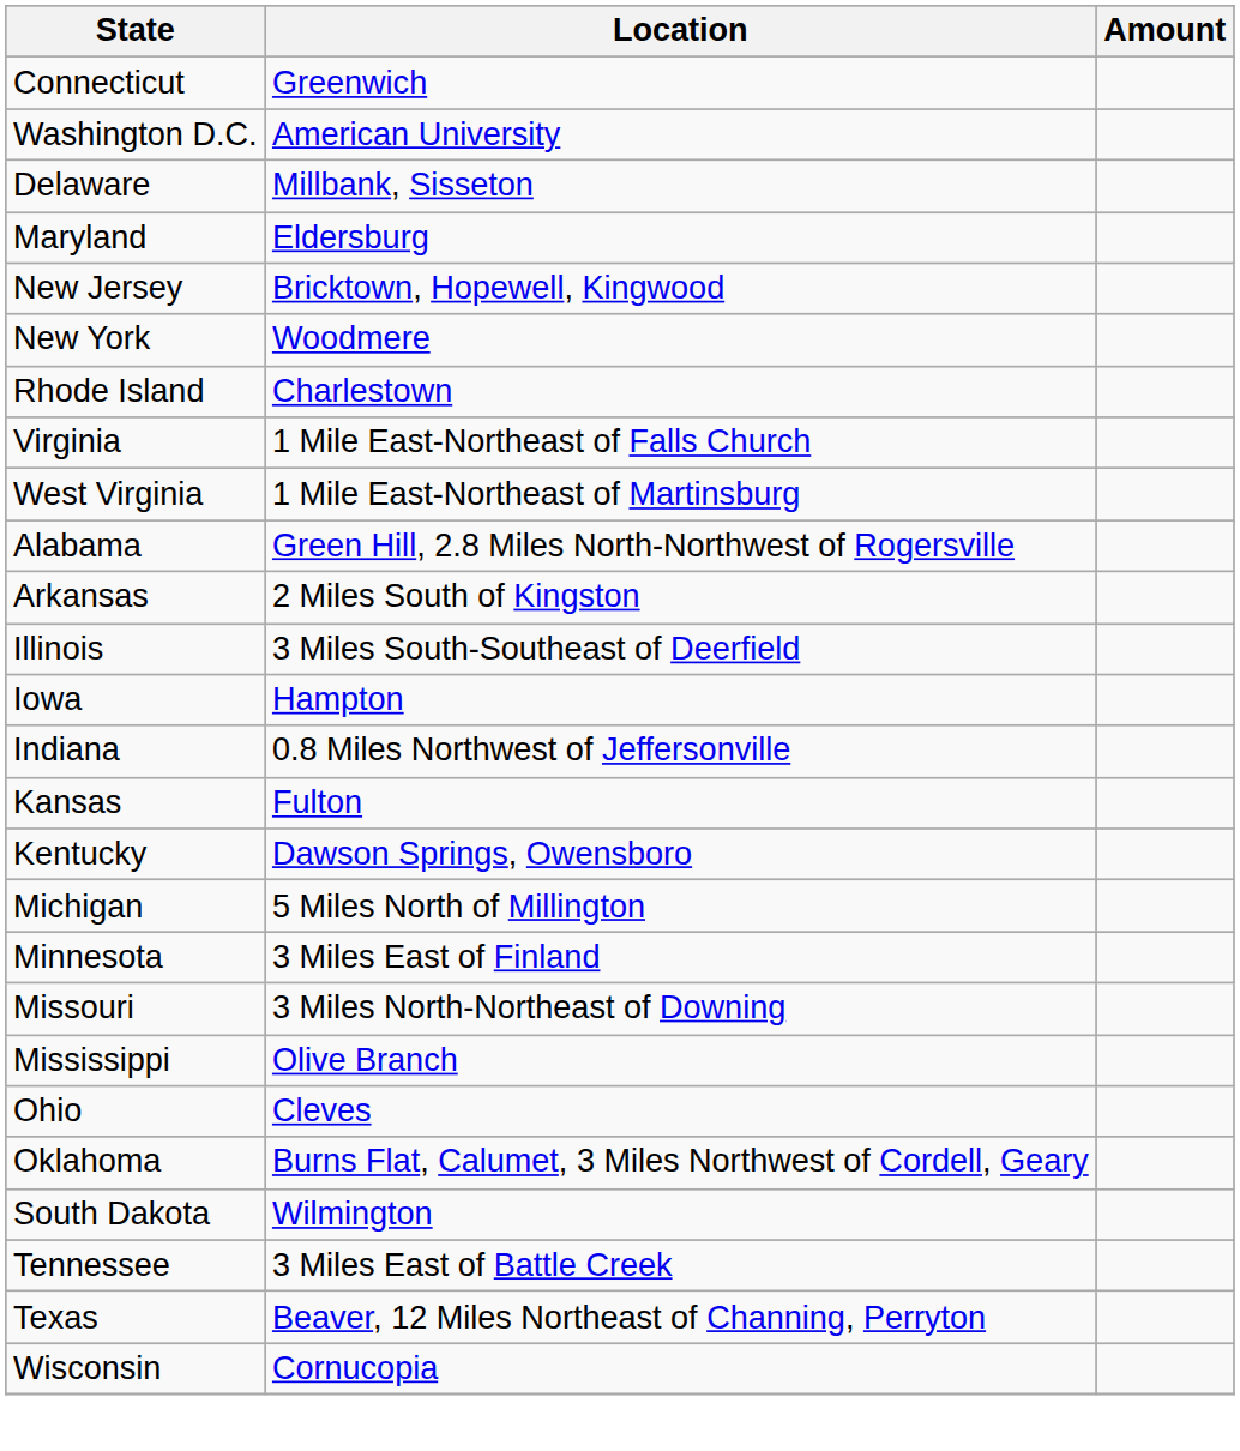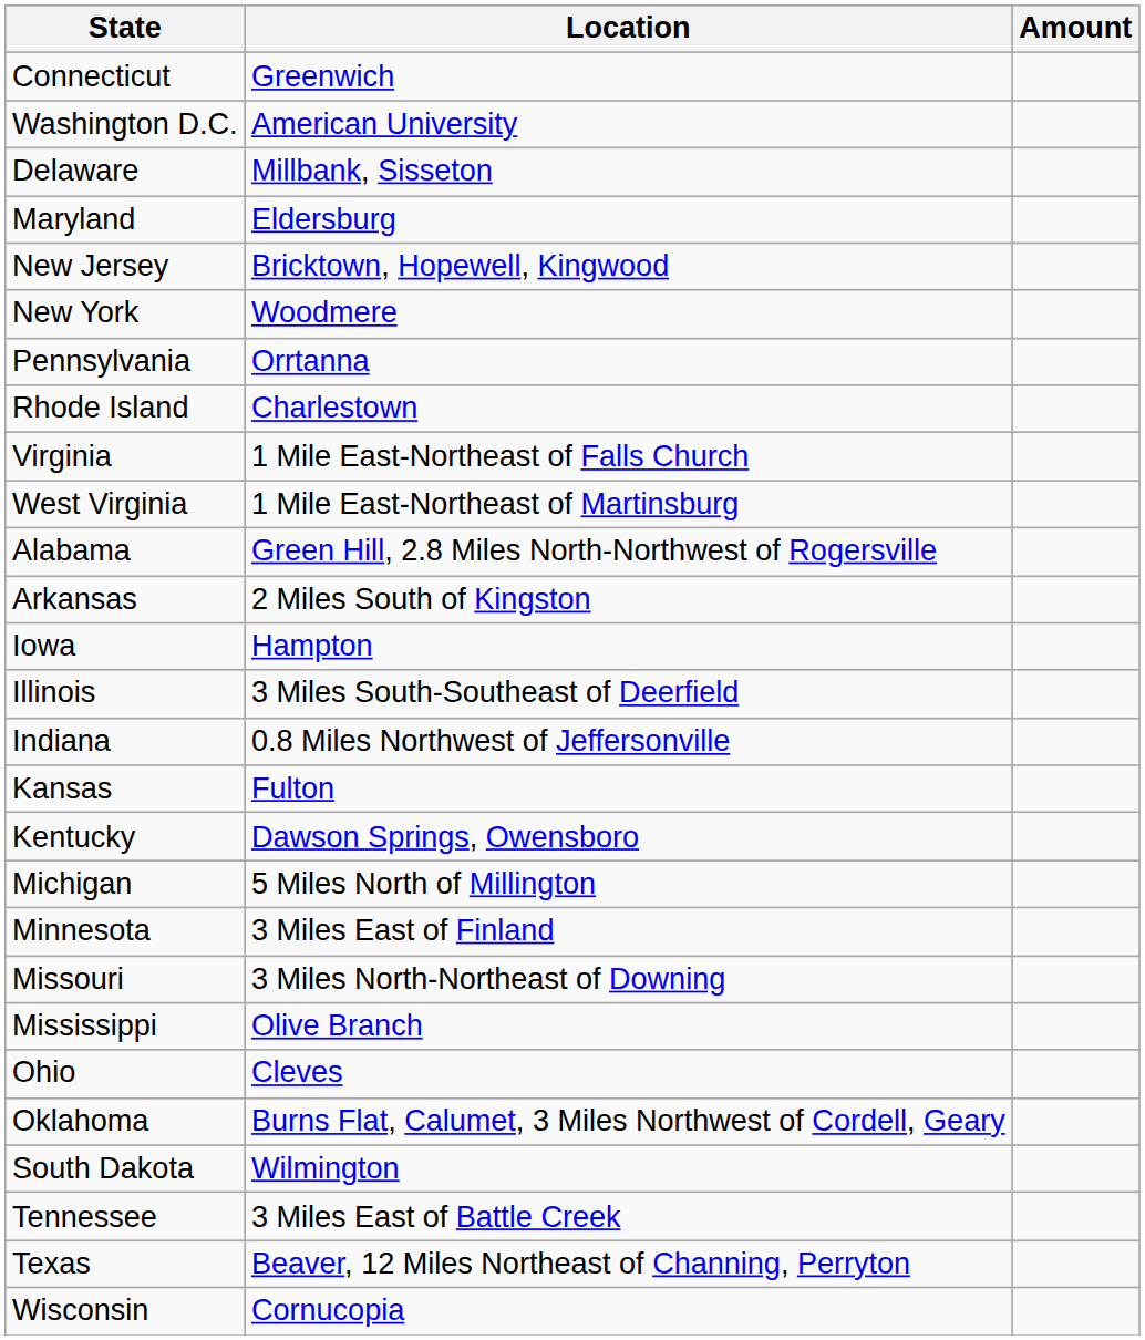+ row: Pennsylvania | Orrtanna
rows swapped: Iowa <-> Illinois
